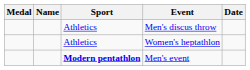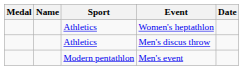rows swapped: Men's discus throw <-> Women's heptathlon
Men's event | Sport: bold -> normal
